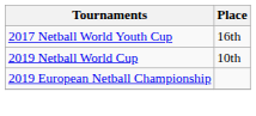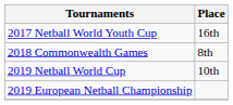+ row: 2018 Commonwealth Games | 8th
